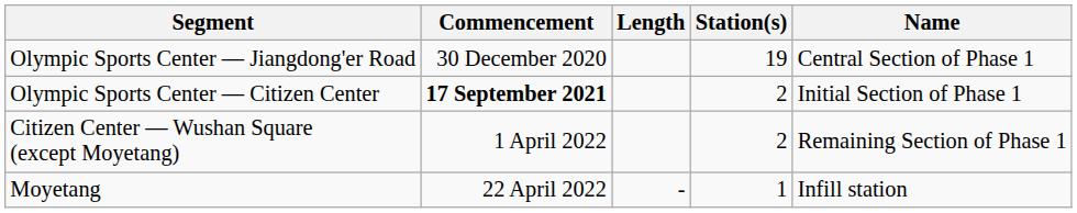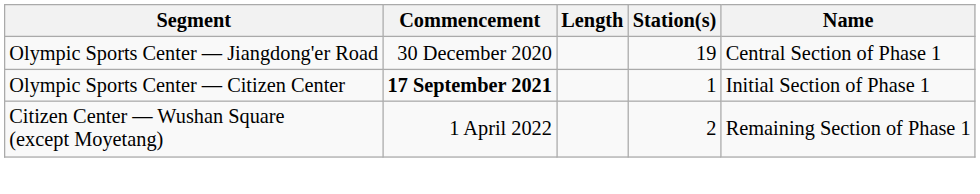Olympic Sports Center — Citizen Center | Station(s): 2 -> 1
- row: Moyetang | 22 April 2022 | - | 1 | Infill station
